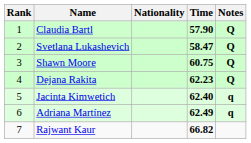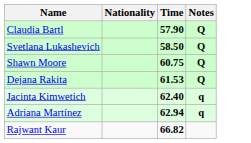- column: Rank | 1 | 2 | 3 | 4 | 5 | 6 | 7
Svetlana Lukashevich | Time: 58.47 -> 58.50
Dejana Rakita | Time: 62.23 -> 61.53
Adriana Martínez | Time: 62.49 -> 62.94
